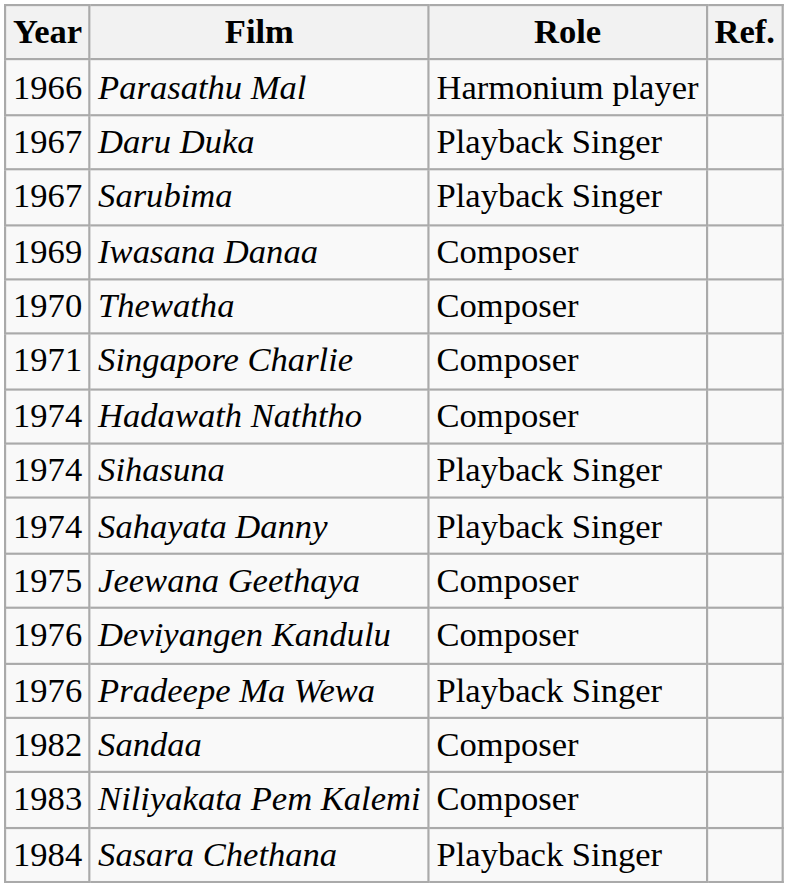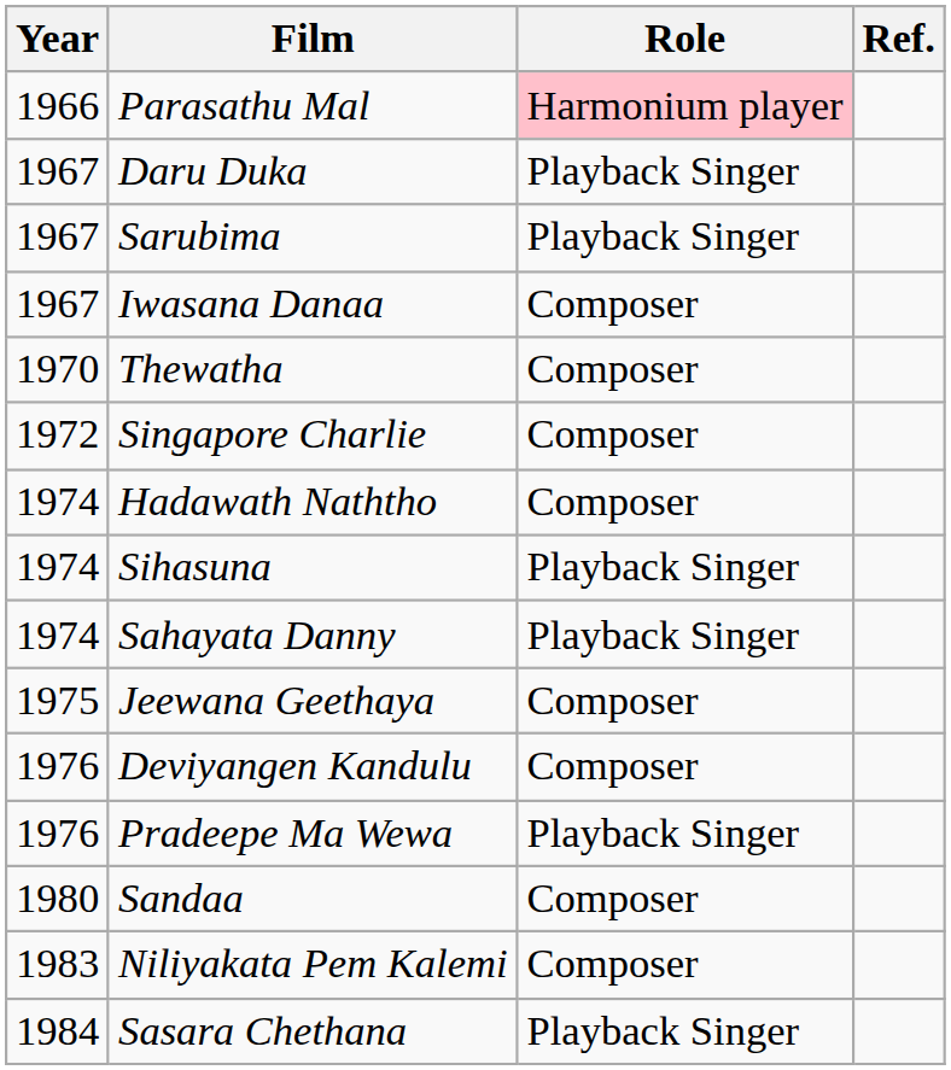Parasathu Mal | Role: no background -> pink background
Iwasana Danaa | Year: 1969 -> 1967
Singapore Charlie | Year: 1971 -> 1972
Sandaa | Year: 1982 -> 1980
